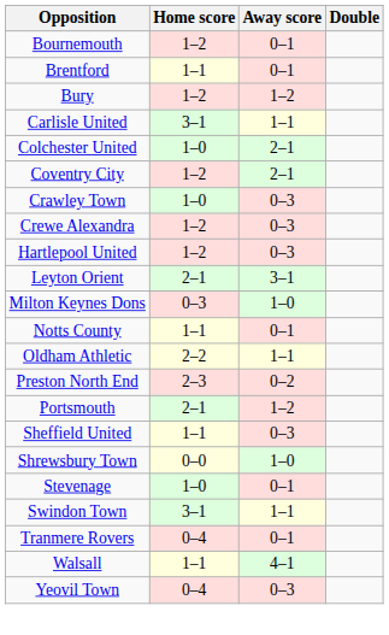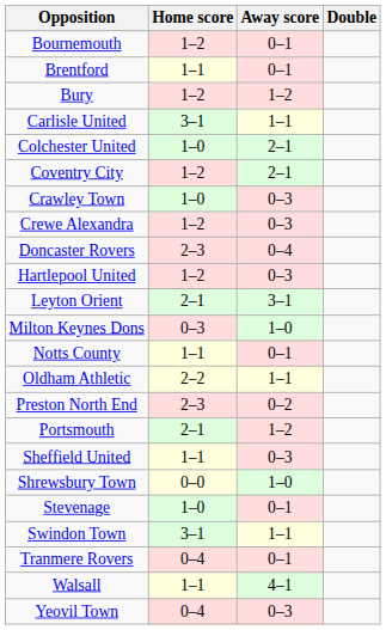+ row: Doncaster Rovers | 2–3 | 0–4
